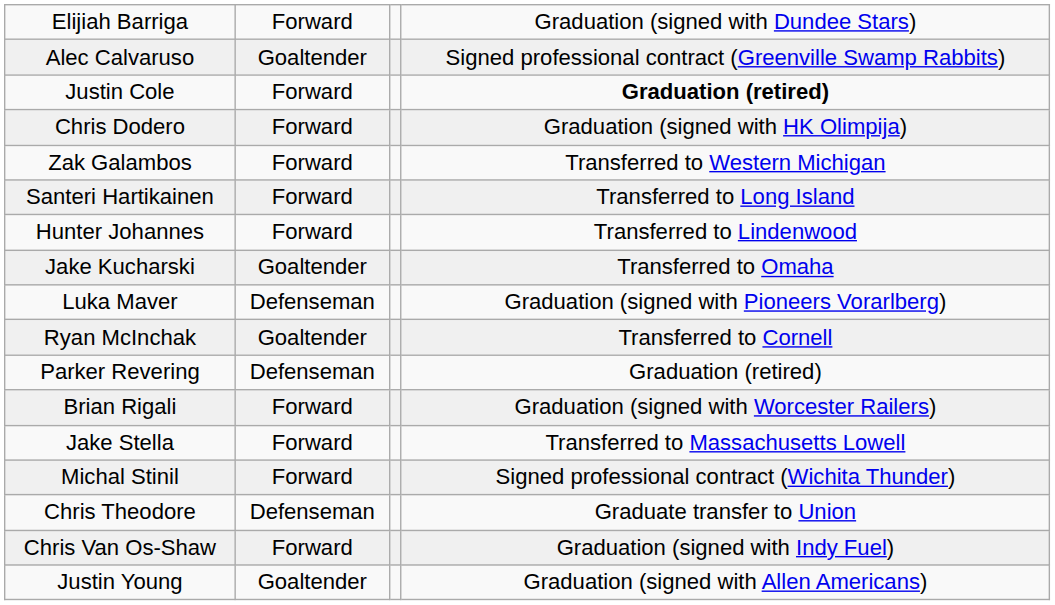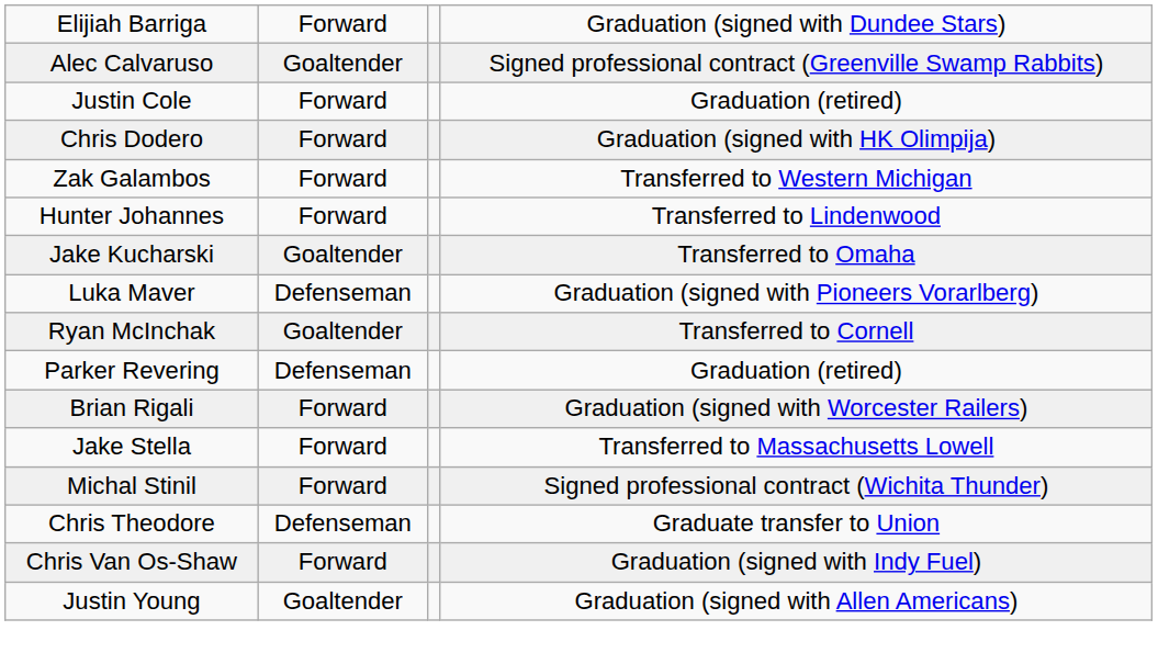Justin Cole | column 4: bold -> normal
- row: Santeri Hartikainen | Forward | Transferred to Long Island
